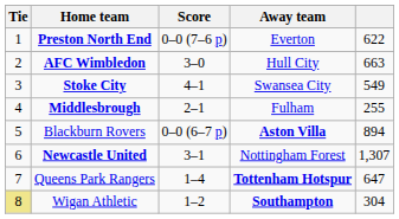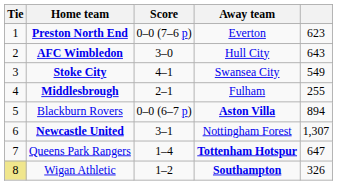Preston North End | column 5: 622 -> 623
AFC Wimbledon | column 5: 663 -> 643
Wigan Athletic | column 5: 304 -> 326
